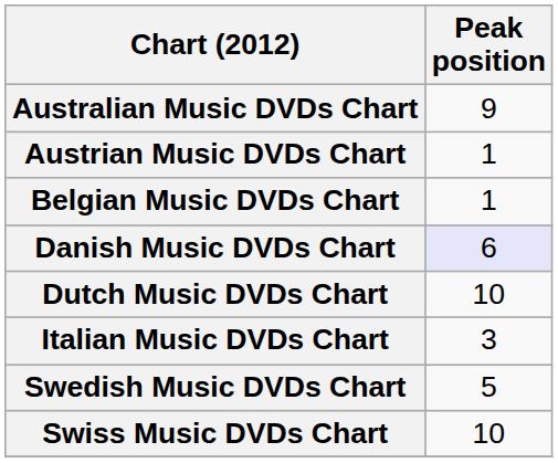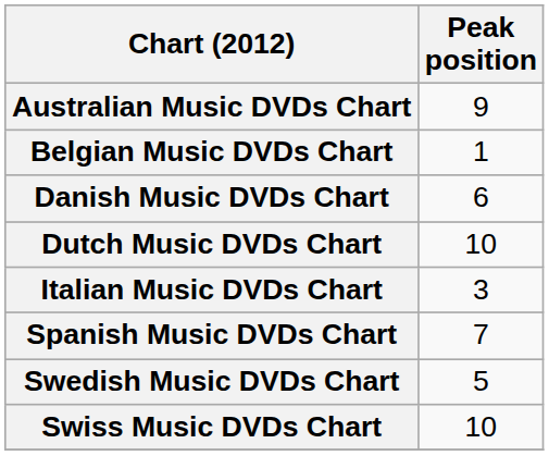- row: Austrian Music DVDs Chart | 1
Danish Music DVDs Chart | Peak position: lavender background -> no background
+ row: Spanish Music DVDs Chart | 7
